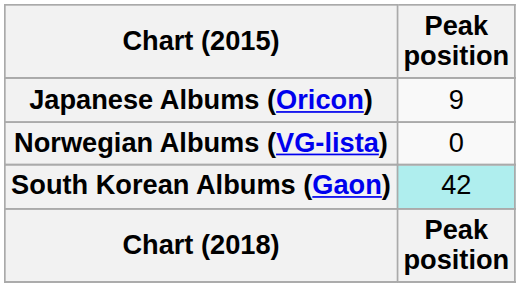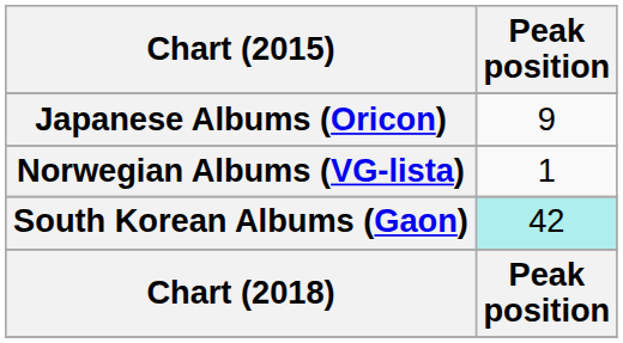Norwegian Albums (VG-lista) | Peak position: 0 -> 1
